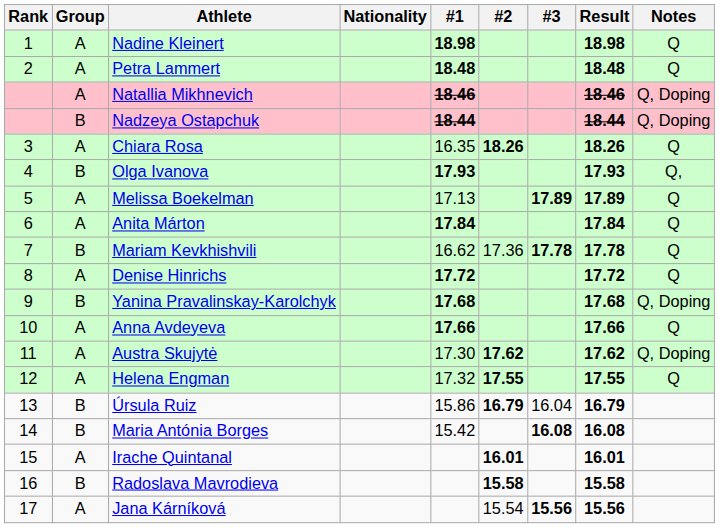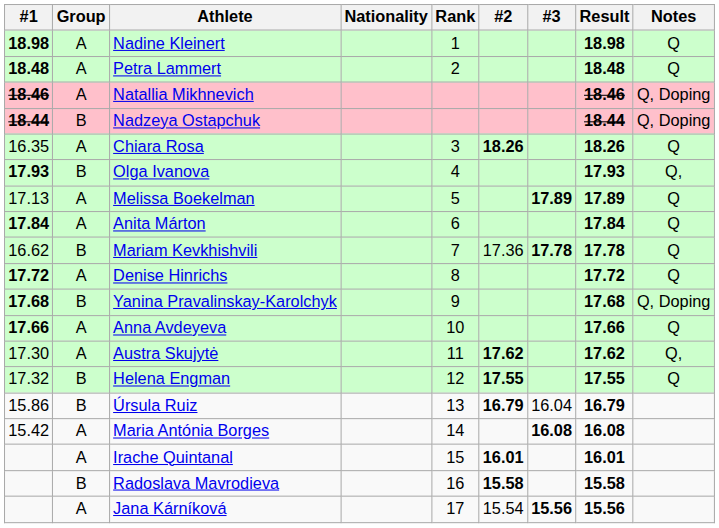columns swapped: Rank <-> #1
Austra Skujytė | Notes: Q, Doping -> Q,
Helena Engman | Group: A -> B
Maria Antónia Borges | Group: B -> A
